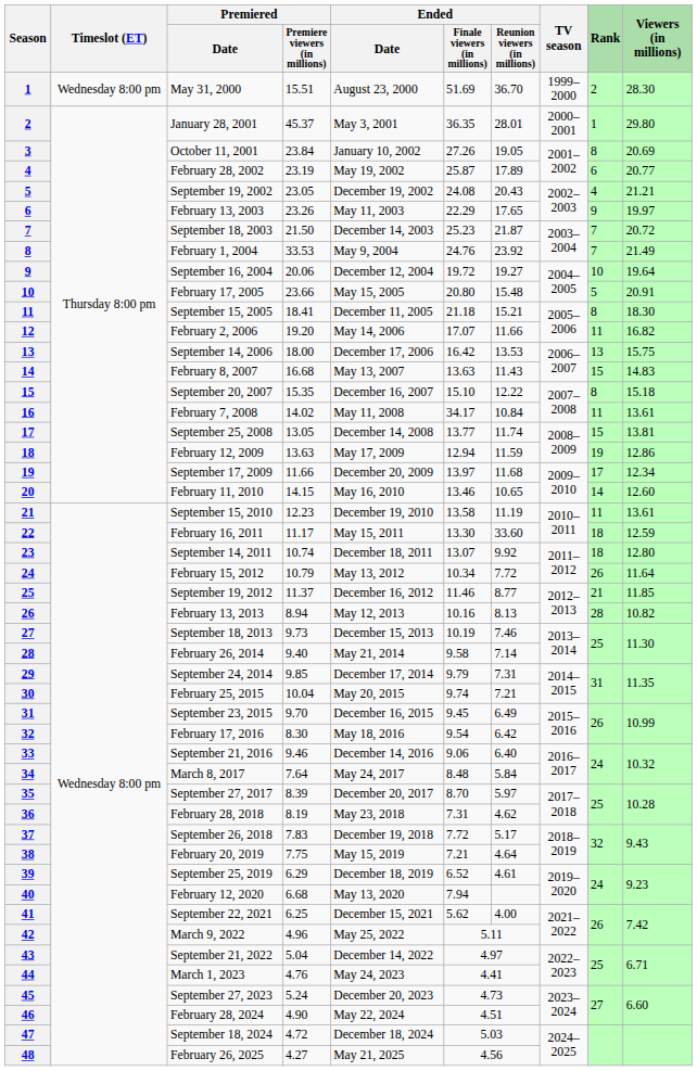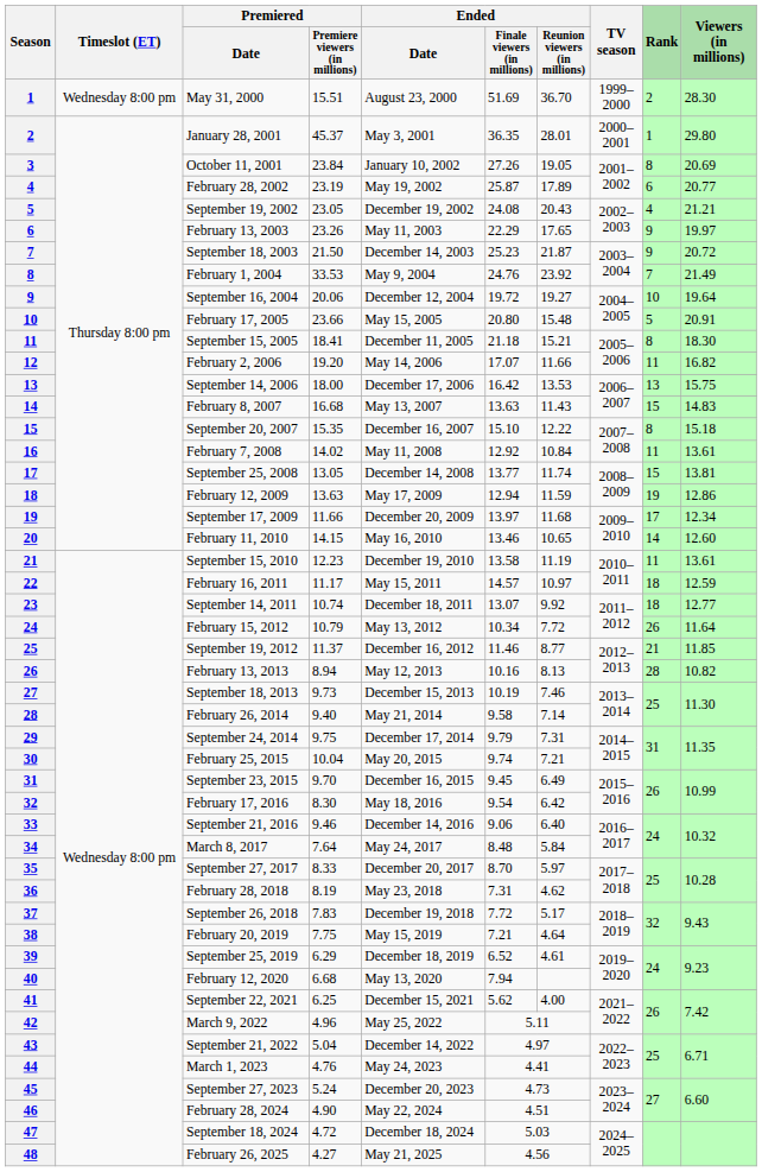September 18, 2003 | Rank: 7 -> 9
February 7, 2008 | Ended / Finale viewers (in millions): 34.17 -> 12.92
February 16, 2011 | Ended / Finale viewers (in millions): 13.30 -> 14.57
February 16, 2011 | Ended / Reunion viewers (in millions): 33.60 -> 10.97
September 14, 2011 | Viewers (in millions): 12.80 -> 12.77
September 24, 2014 | Premiered / Premiere viewers (in millions): 9.85 -> 9.75
September 27, 2017 | Premiered / Premiere viewers (in millions): 8.39 -> 8.33
